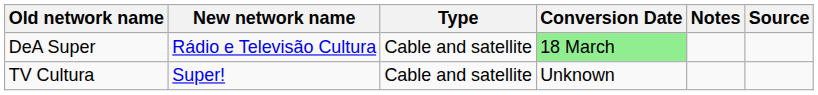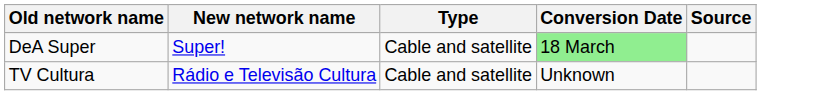- column: Notes
DeA Super | New network name: Rádio e Televisão Cultura -> Super!
TV Cultura | New network name: Super! -> Rádio e Televisão Cultura
